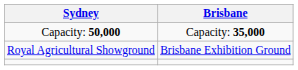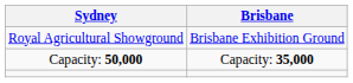rows swapped: Royal Agricultural Showground <-> Capacity: 50,000
